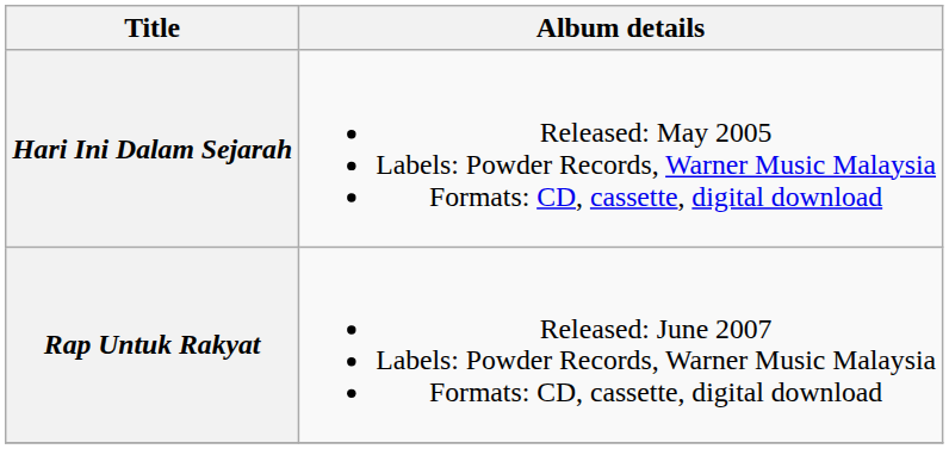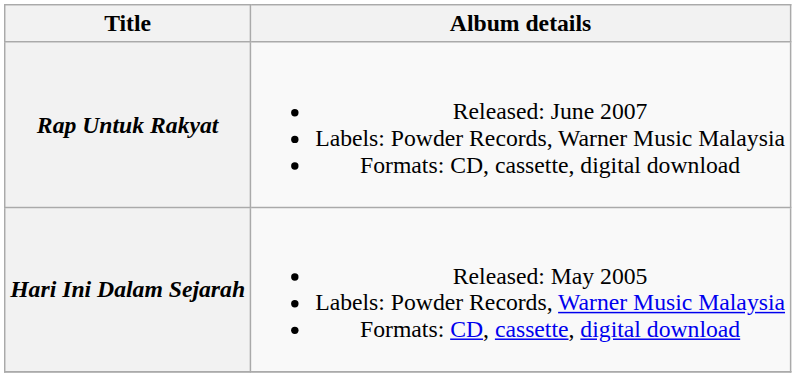rows swapped: Hari Ini Dalam Sejarah <-> Rap Untuk Rakyat
